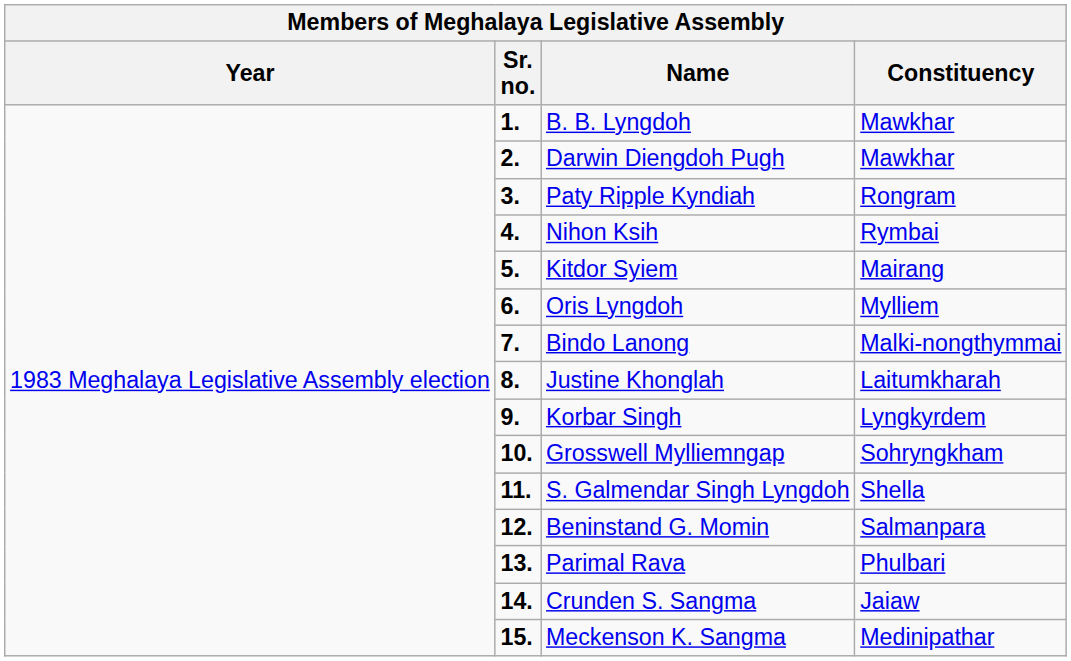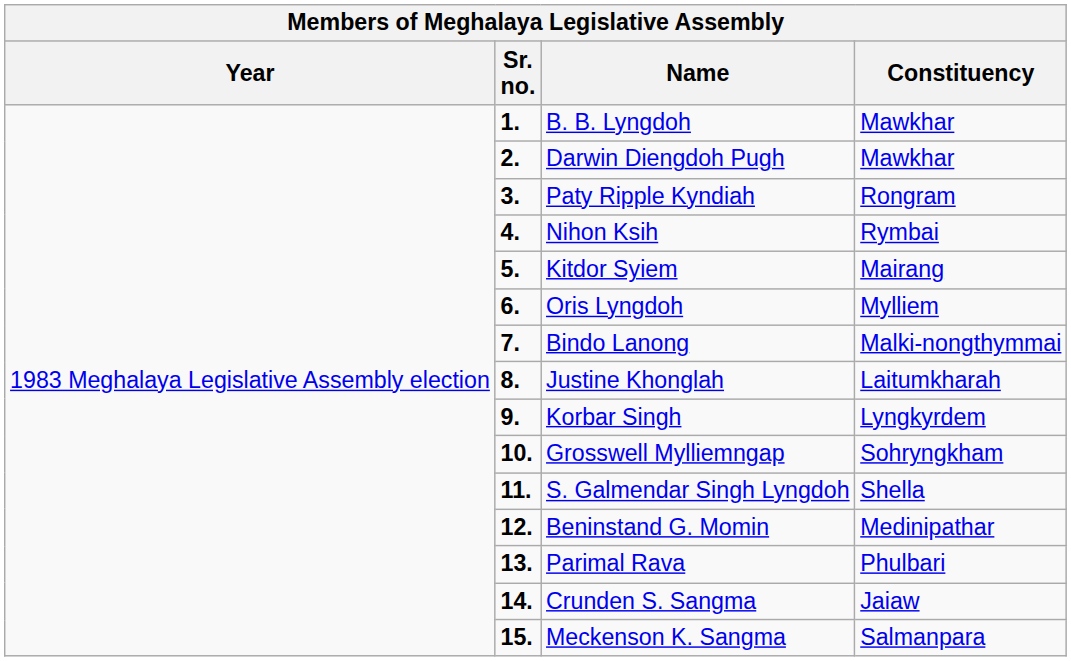Beninstand G. Momin | Constituency: Salmanpara -> Medinipathar
Meckenson K. Sangma | Constituency: Medinipathar -> Salmanpara
